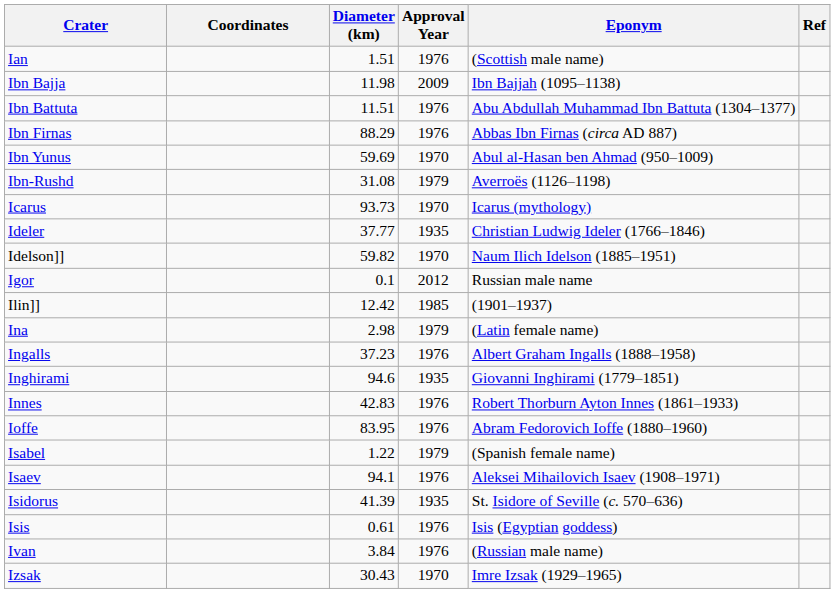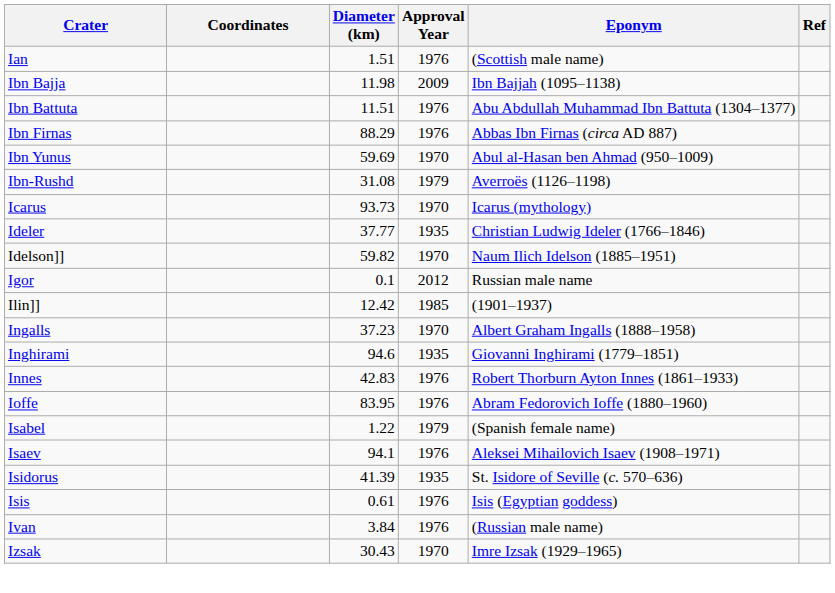- row: Ina | 2.98 | 1979 | (Latin female name)
Ingalls | Approval Year: 1976 -> 1970
